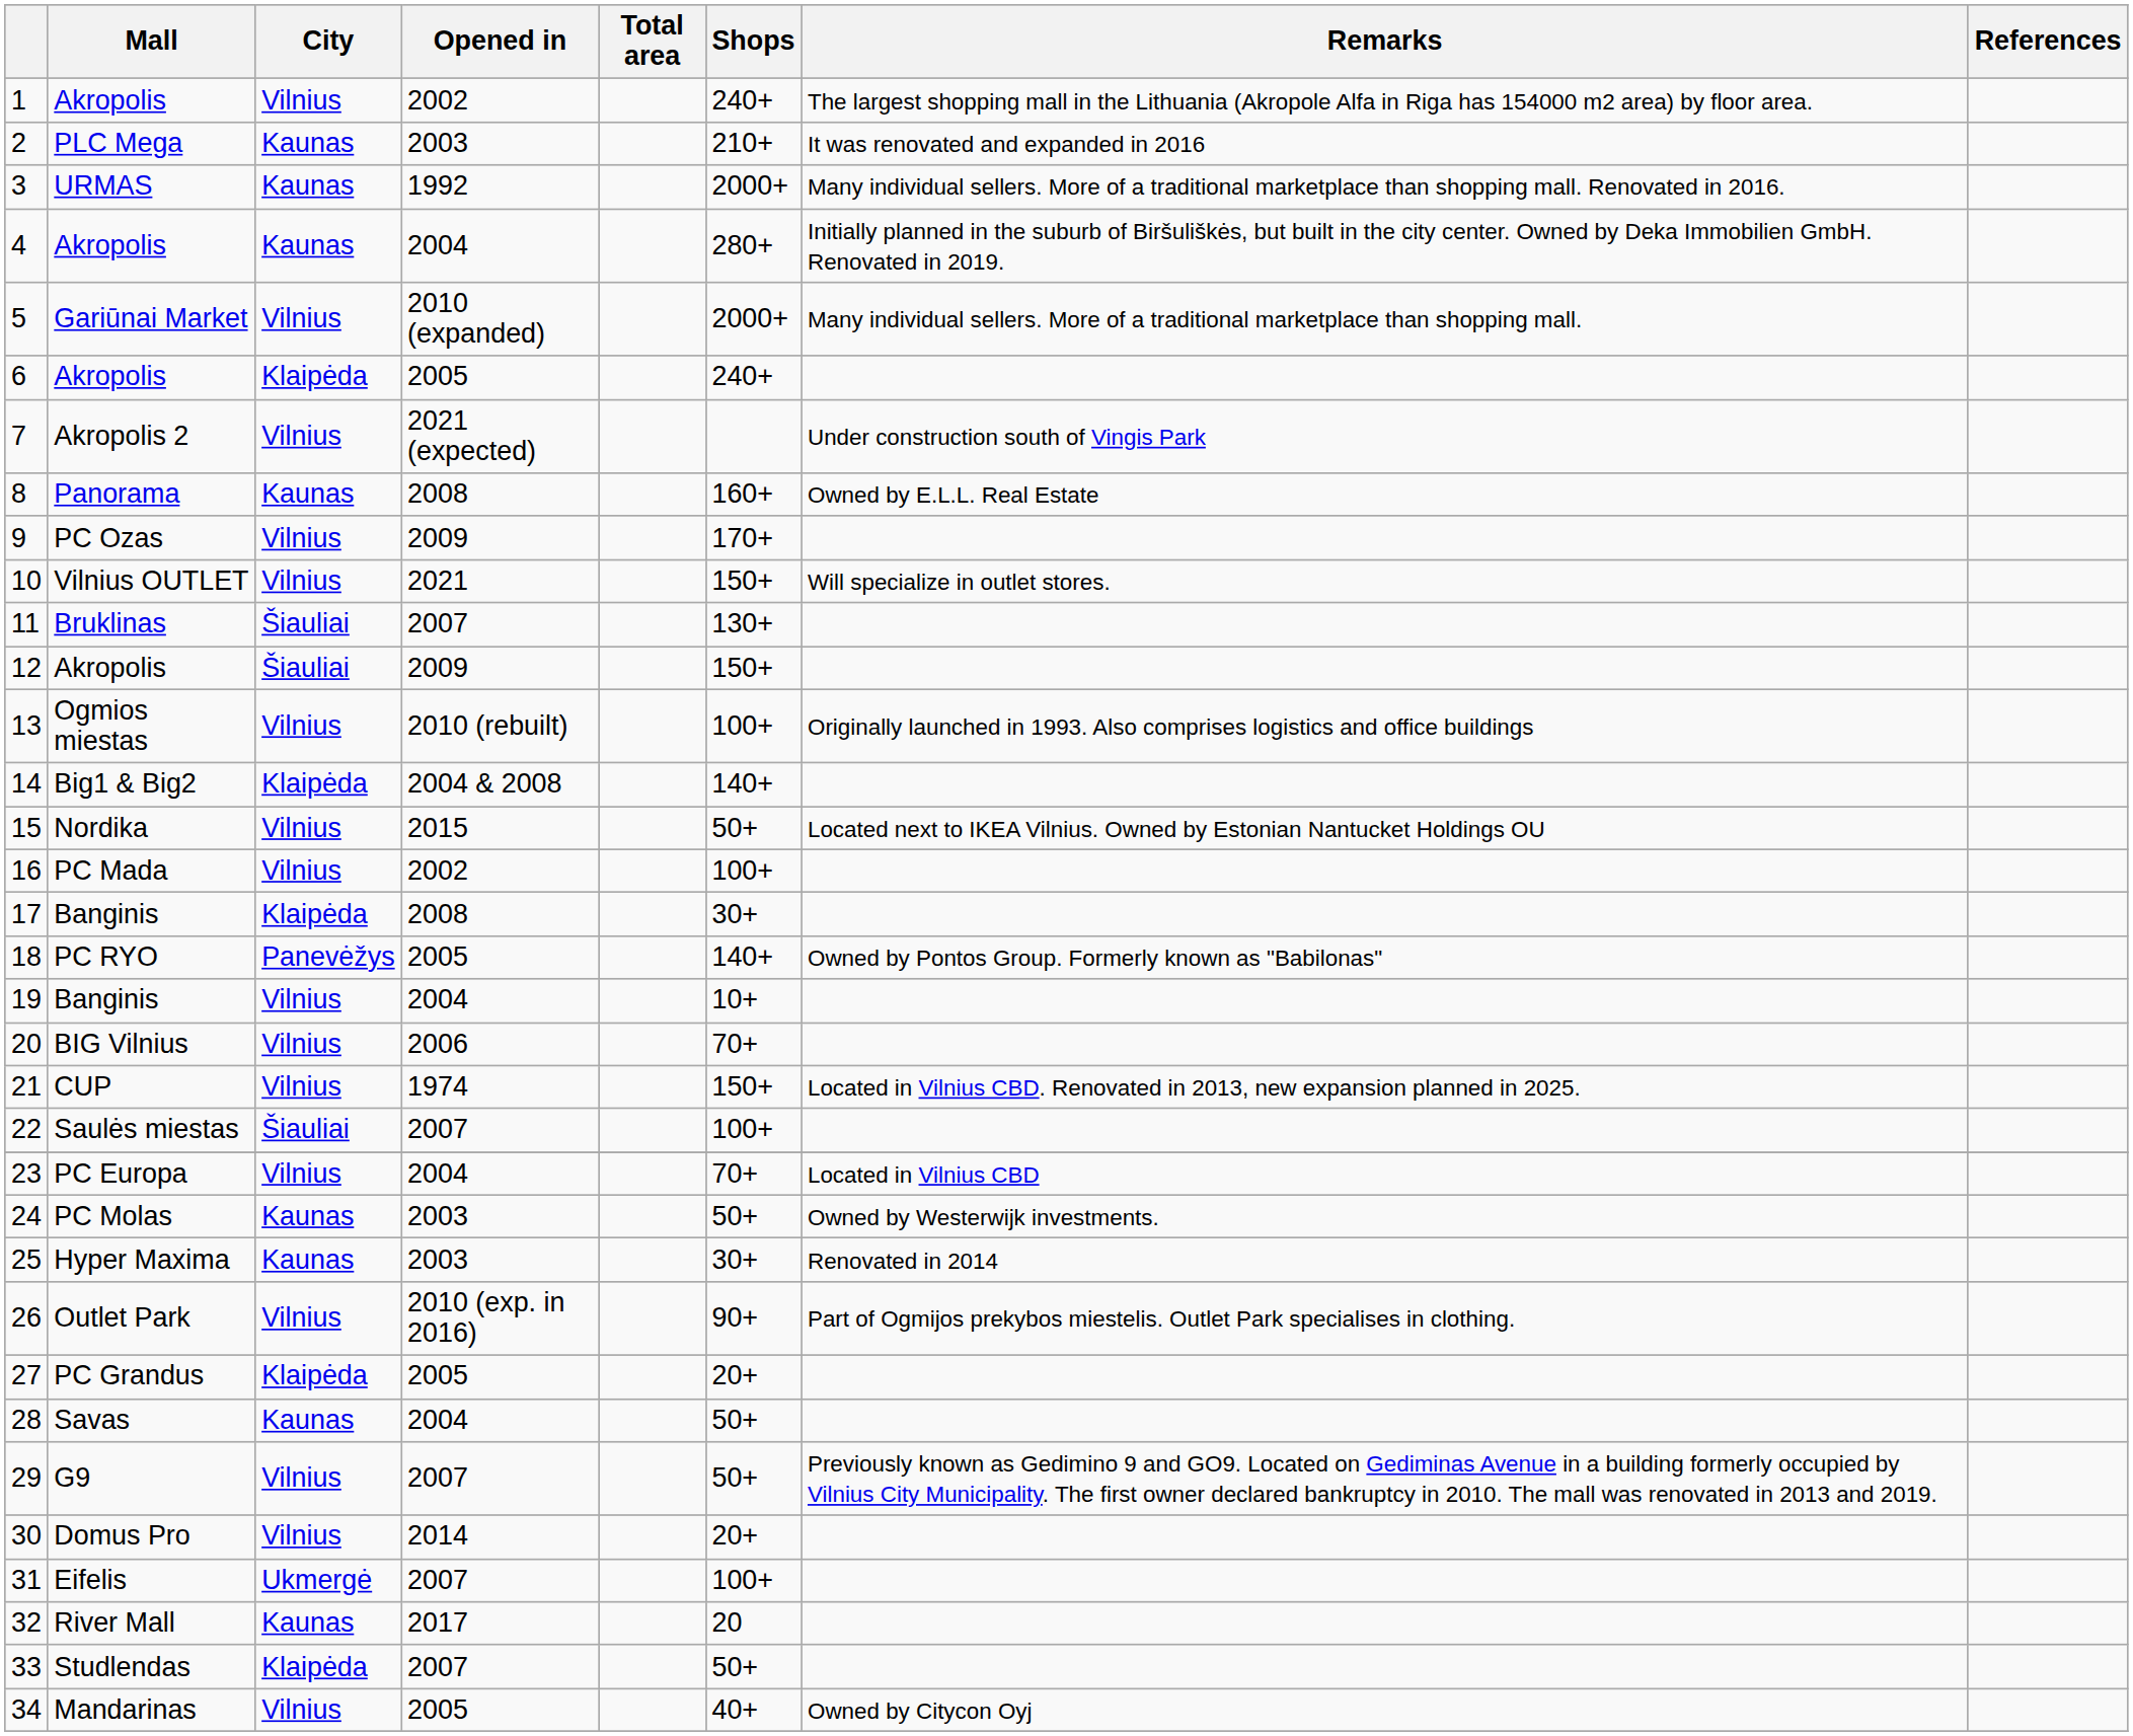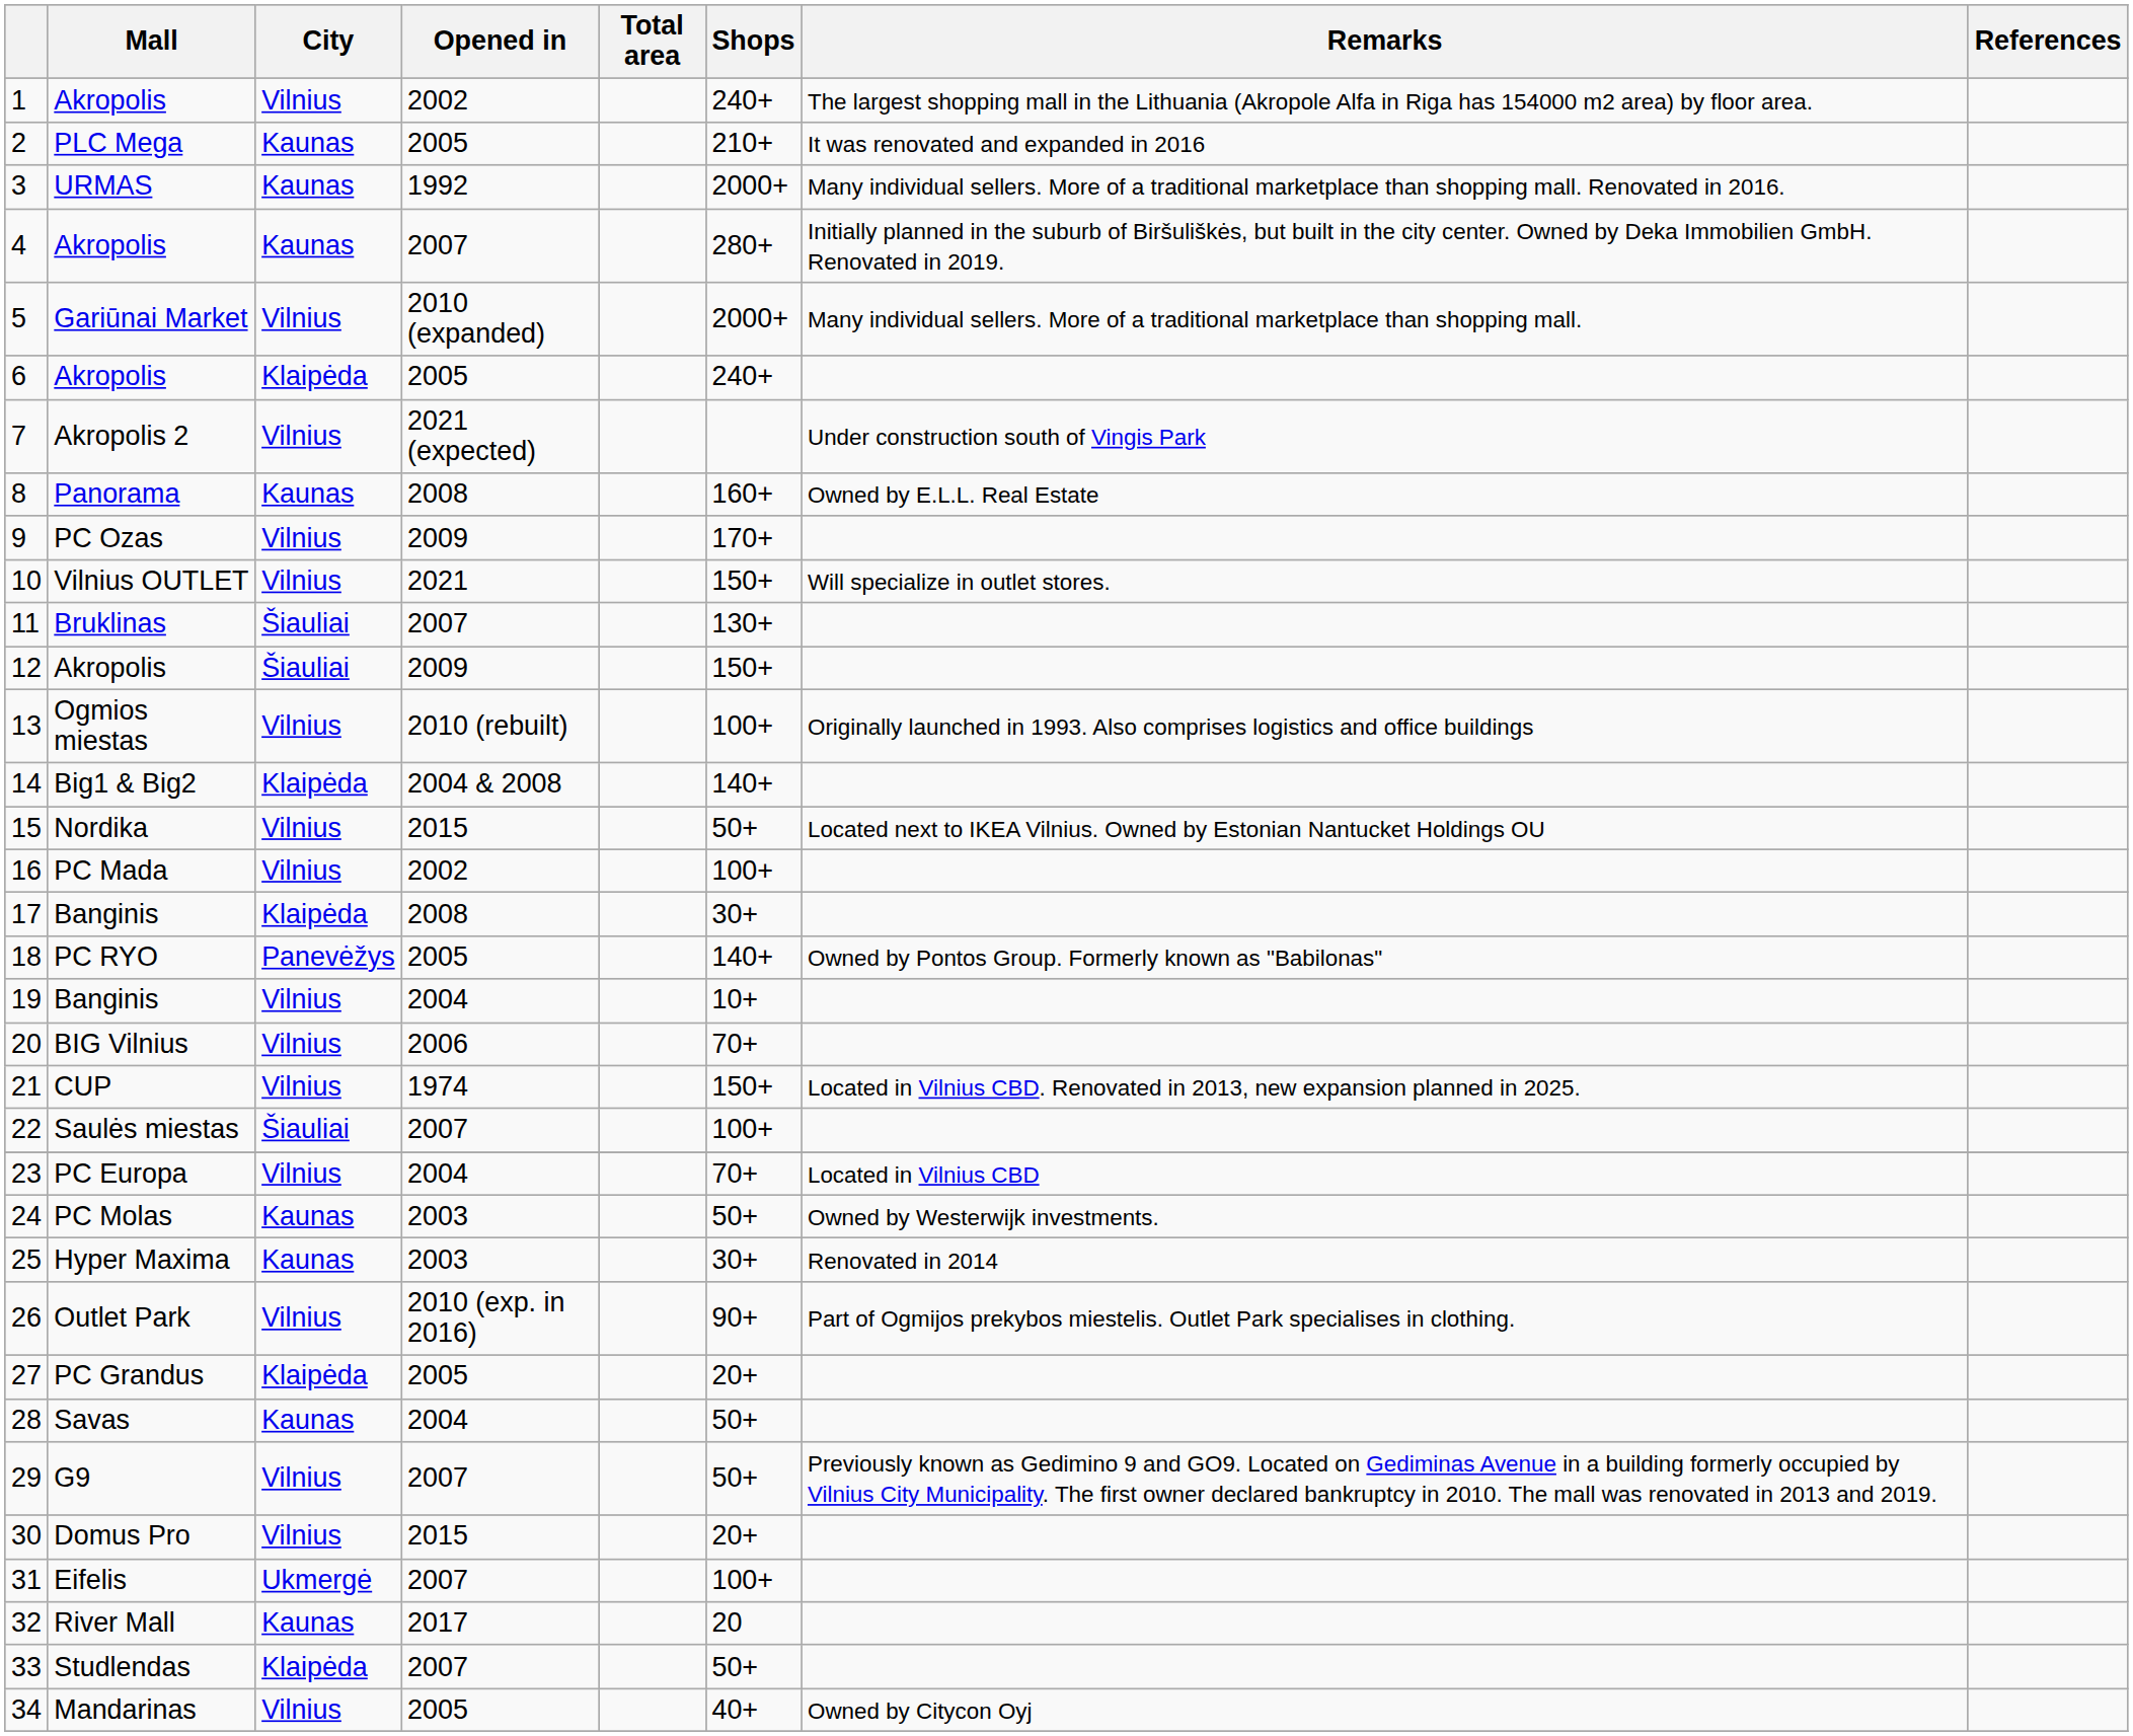2 | Opened in: 2003 -> 2005
4 | Opened in: 2004 -> 2007
30 | Opened in: 2014 -> 2015
